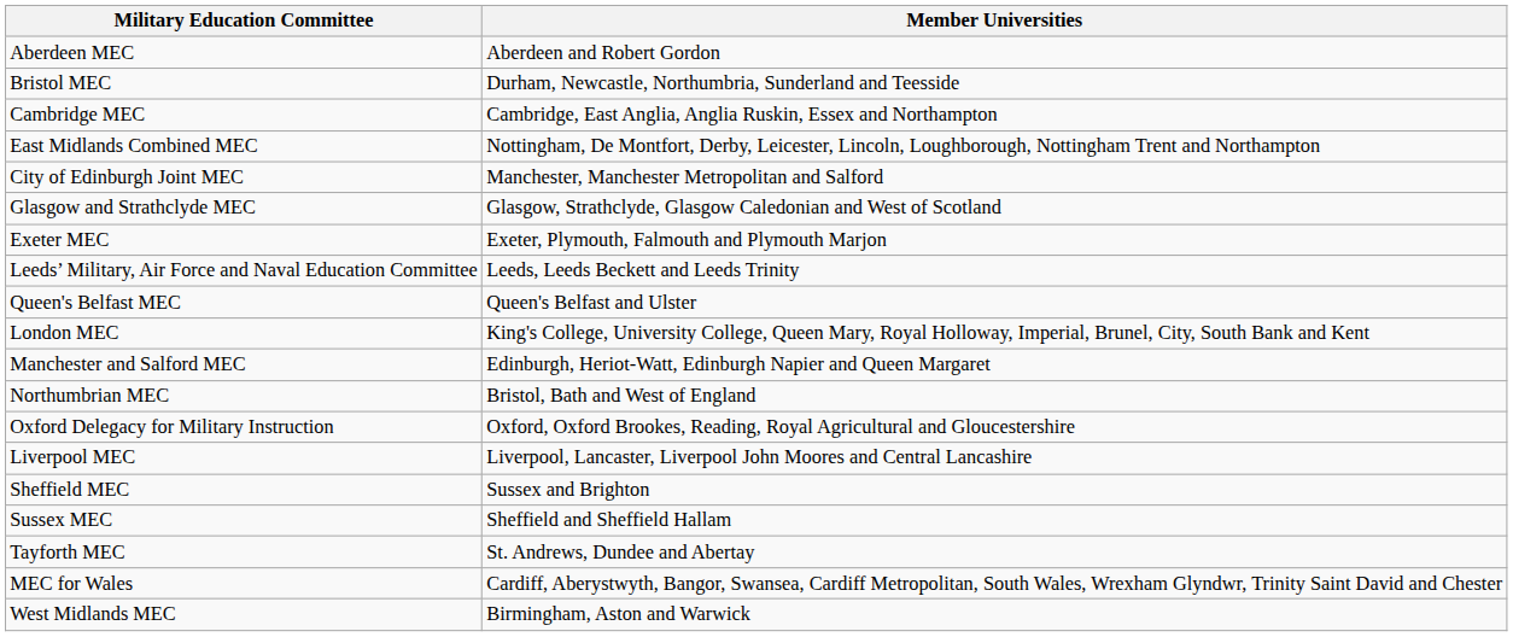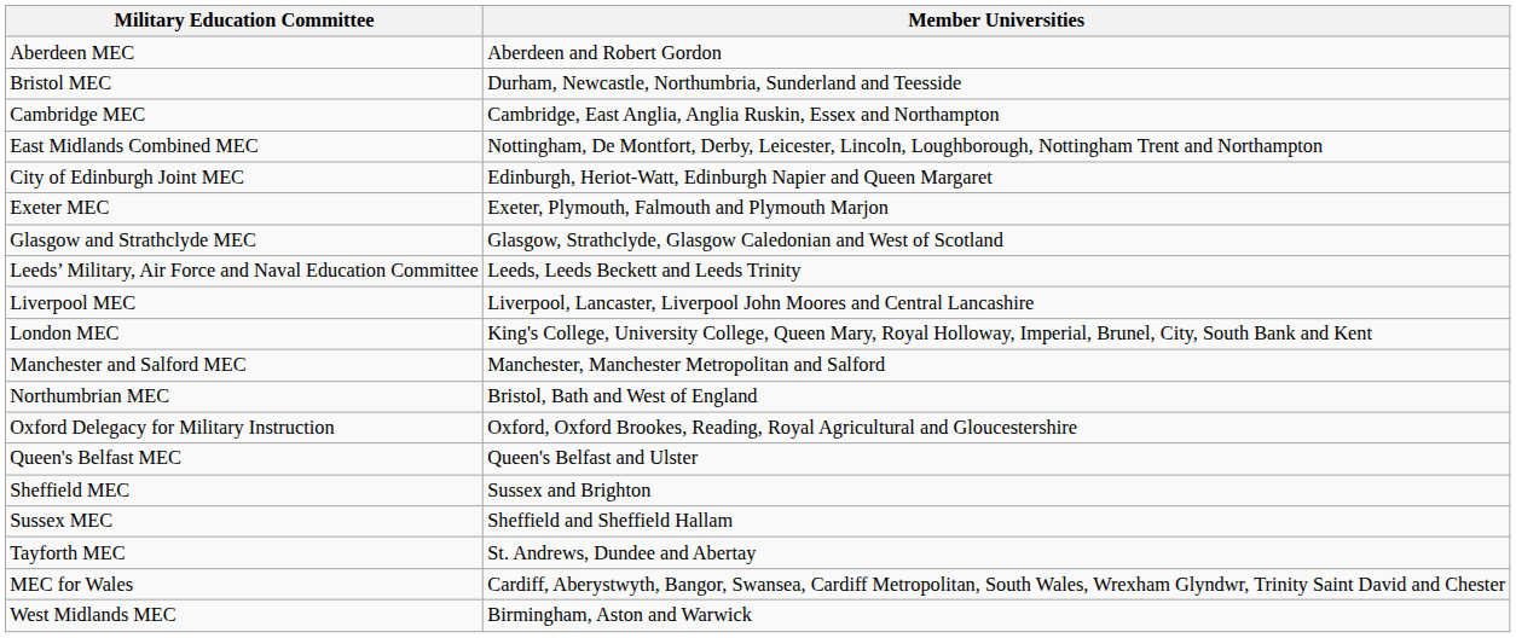City of Edinburgh Joint MEC | Member Universities: Manchester, Manchester Metropolitan and Salford -> Edinburgh, Heriot-Watt, Edinburgh Napier and Queen Margaret
rows swapped: Exeter MEC <-> Glasgow and Strathclyde MEC
rows swapped: Liverpool MEC <-> Queen's Belfast MEC
Manchester and Salford MEC | Member Universities: Edinburgh, Heriot-Watt, Edinburgh Napier and Queen Margaret -> Manchester, Manchester Metropolitan and Salford
